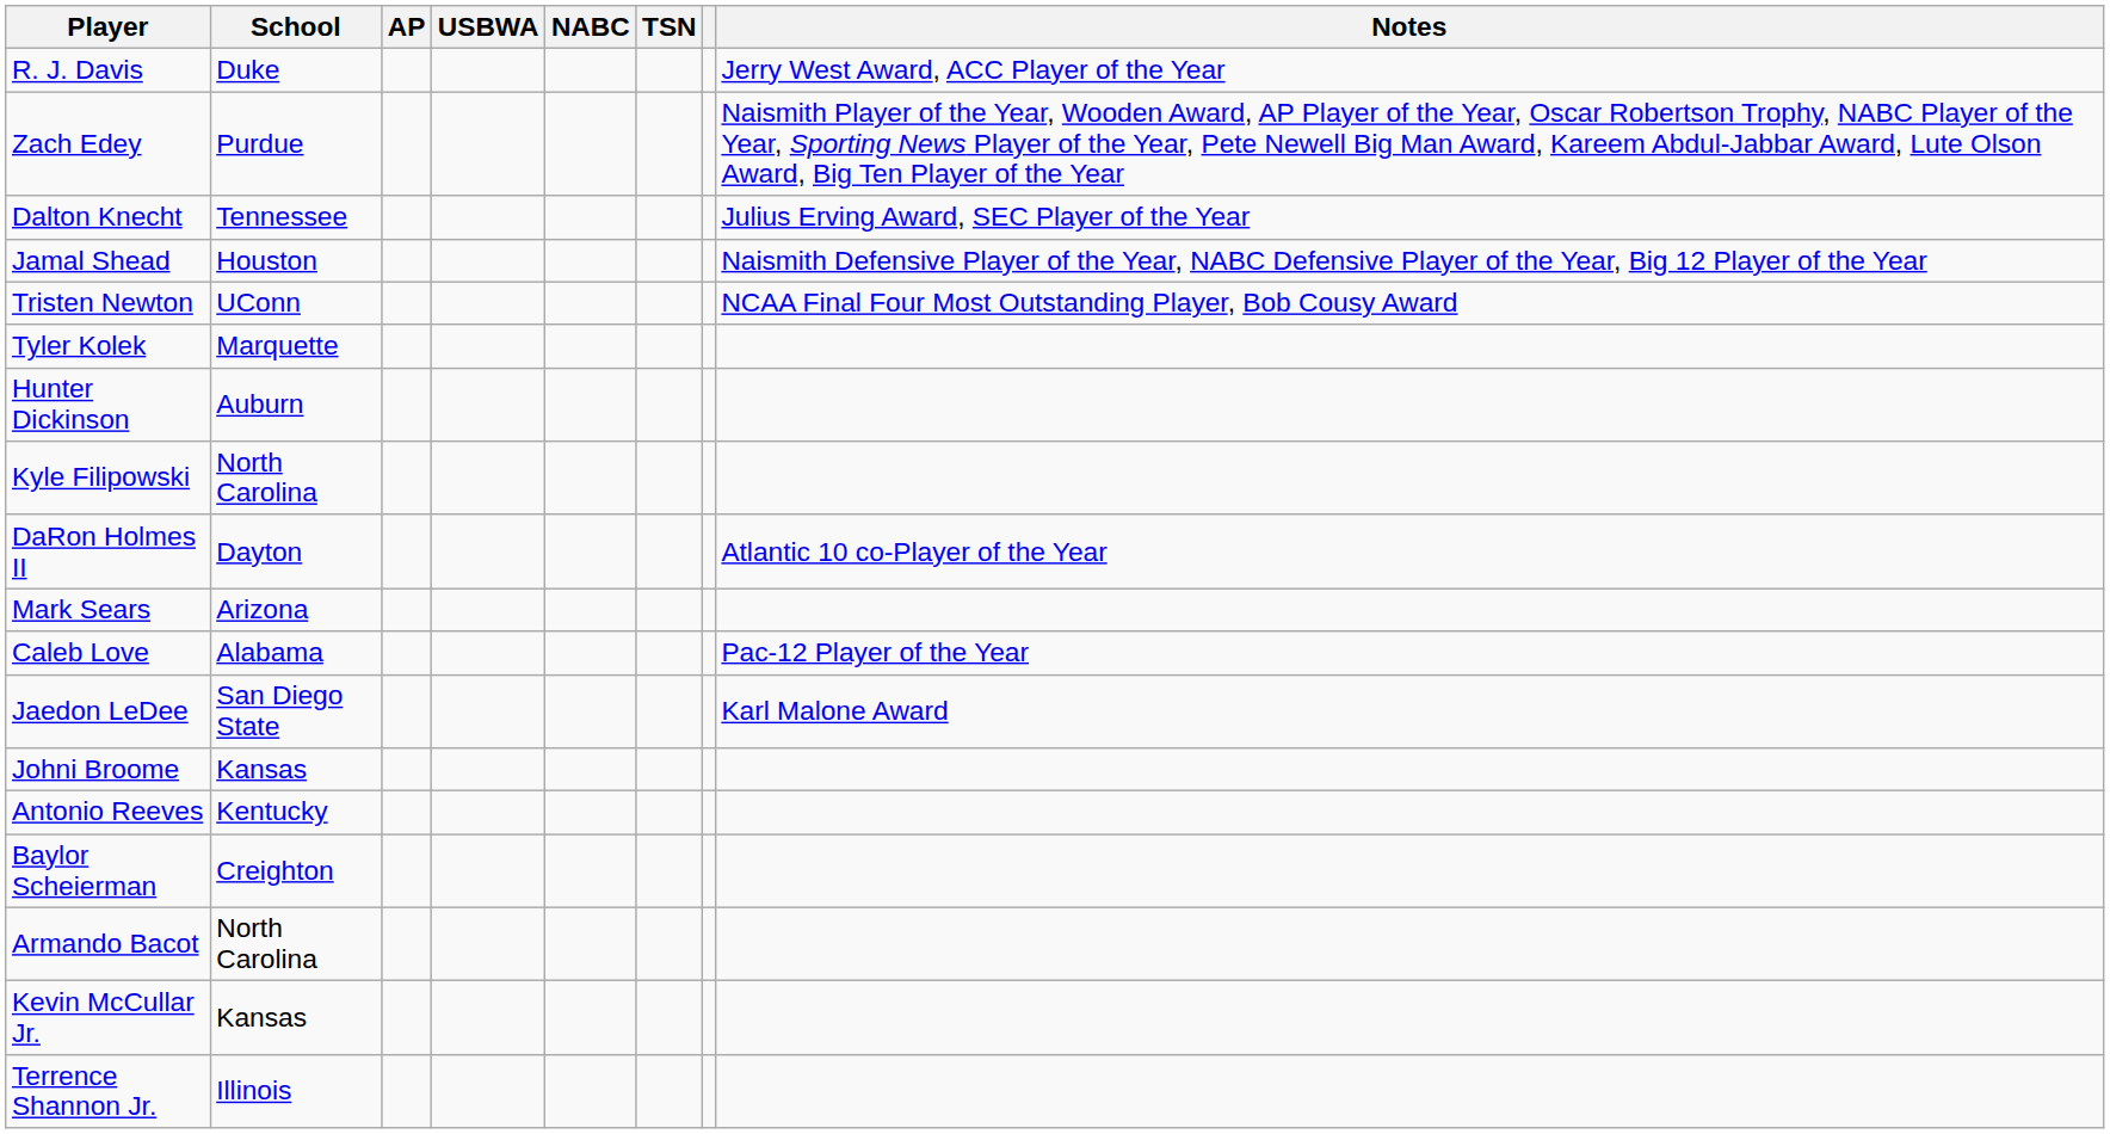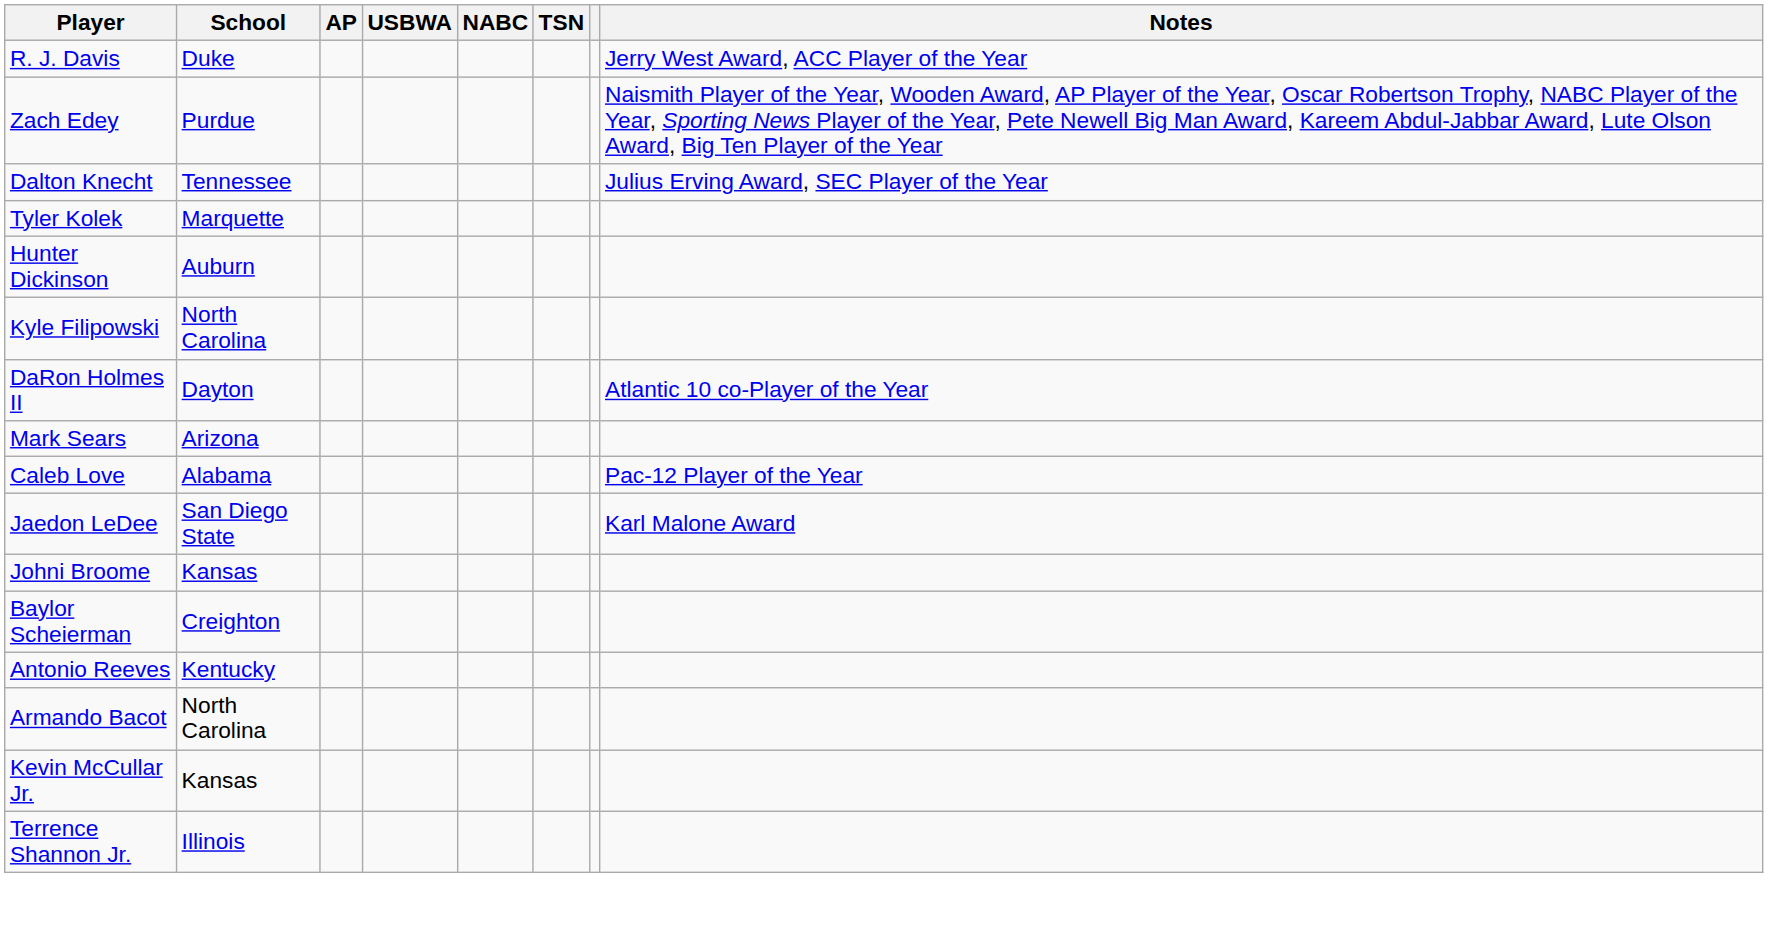- row: Jamal Shead | Houston | Naismith Defensive Player of the Year, NABC Defensive Player of the Year, Big 12 Player of the Year
- row: Tristen Newton | UConn | NCAA Final Four Most Outstanding Player, Bob Cousy Award
rows swapped: Baylor Scheierman <-> Antonio Reeves
